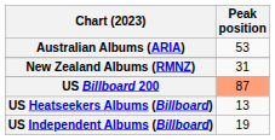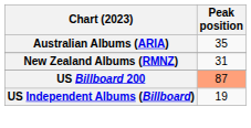Australian Albums (ARIA) | Peak position: 53 -> 35
- row: US Heatseekers Albums (Billboard) | 13
